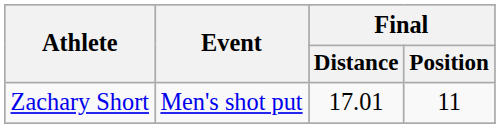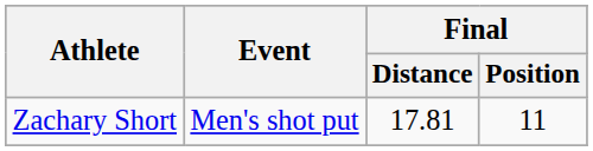Zachary Short | Final / Distance: 17.01 -> 17.81
